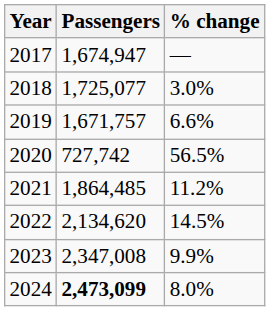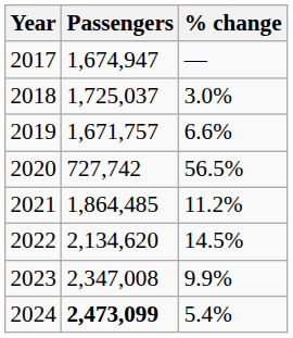2018 | Passengers: 1,725,077 -> 1,725,037
2024 | % change: 8.0% -> 5.4%
